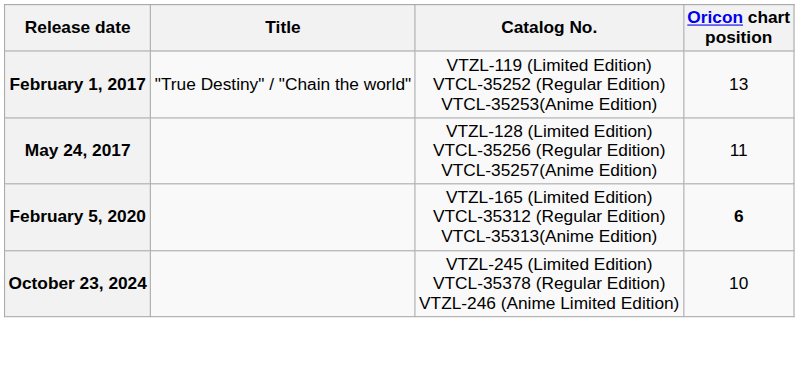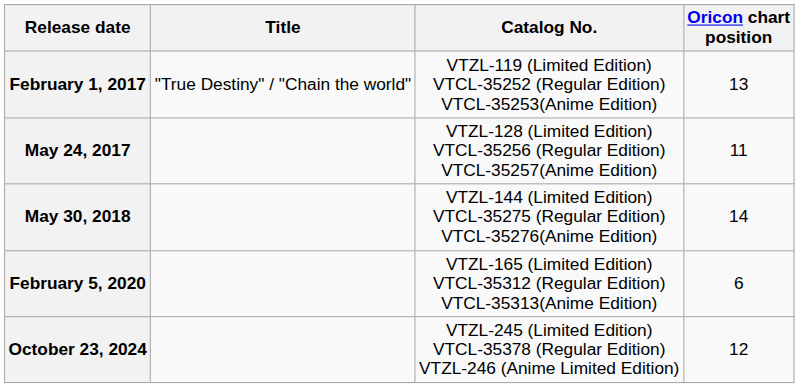+ row: May 30, 2018 | VTZL-144 (Limited Edition) VTCL-35275 (Regular Edition) VTCL-35276(Anime Edition) | 14
February 5, 2020 | Oricon chart position: bold -> normal
October 23, 2024 | Oricon chart position: 10 -> 12
